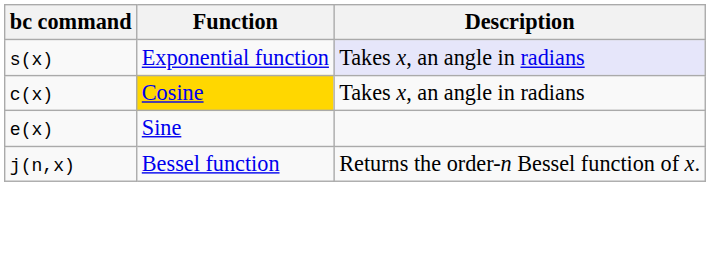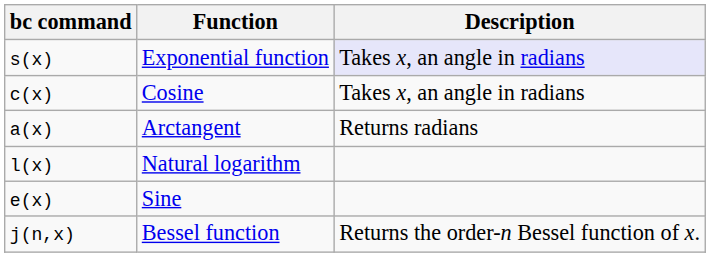c(x) | Function: gold background -> no background
+ row: a(x) | Arctangent | Returns radians
+ row: l(x) | Natural logarithm
